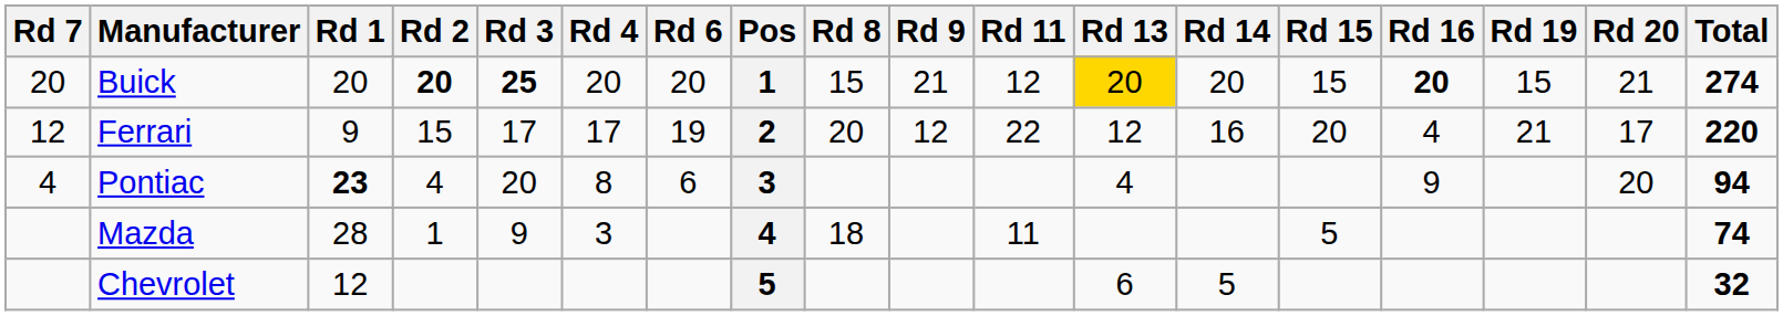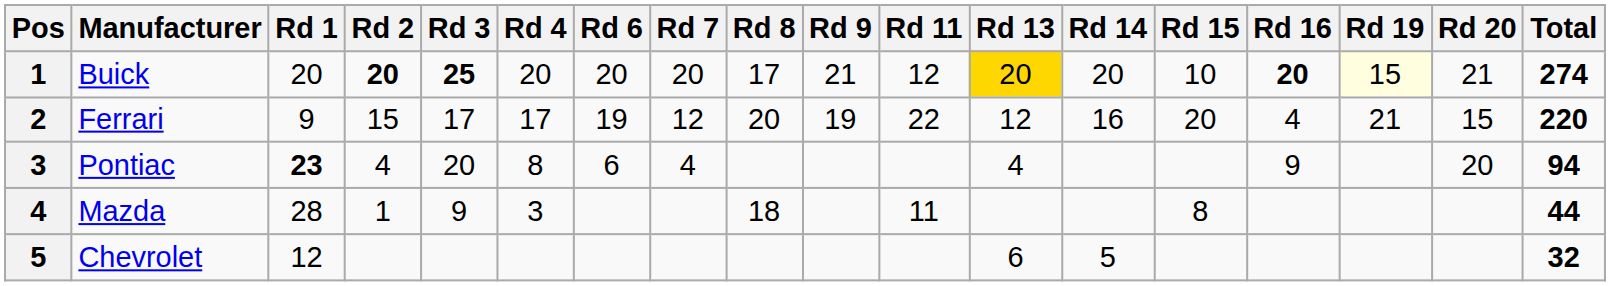columns swapped: Pos <-> Rd 7
Buick | Rd 8: 15 -> 17
Buick | Rd 15: 15 -> 10
Buick | Rd 19: no background -> lightyellow background
Ferrari | Rd 9: 12 -> 19
Ferrari | Rd 20: 17 -> 15
Mazda | Rd 15: 5 -> 8
Mazda | Total: 74 -> 44
